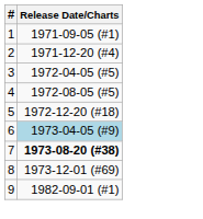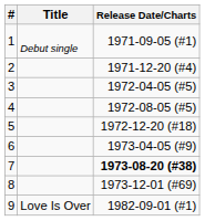+ column: Title | Debut single | Love Is Over
6 | Release Date/Charts: lightblue background -> no background
